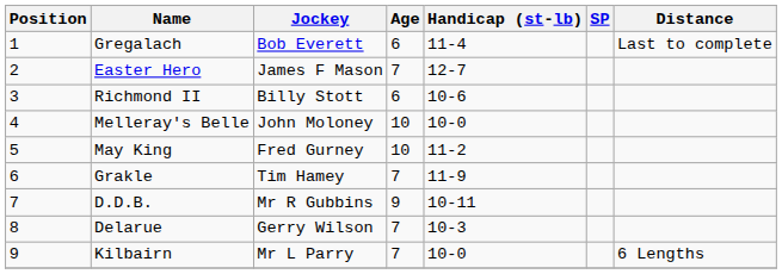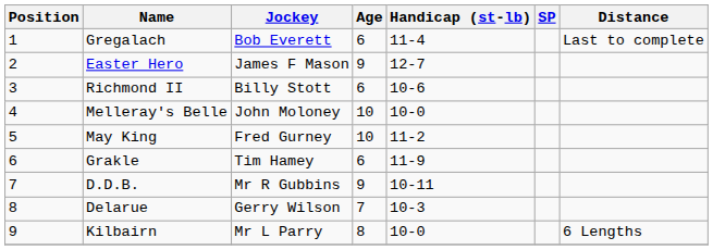Easter Hero | Age: 7 -> 9
Grakle | Age: 7 -> 6
Kilbairn | Age: 7 -> 8
